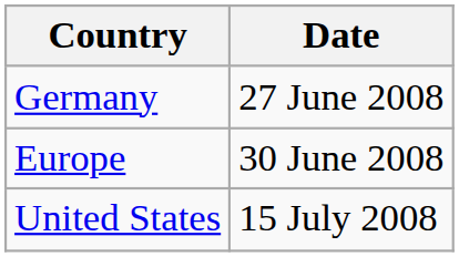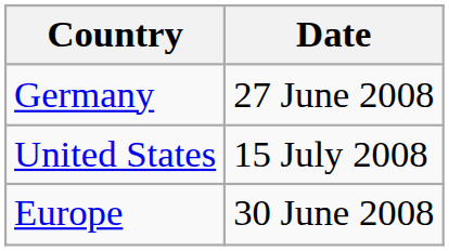rows swapped: Europe <-> United States
